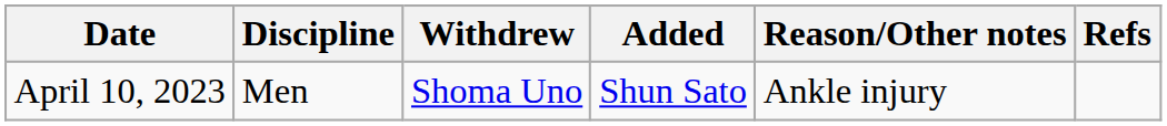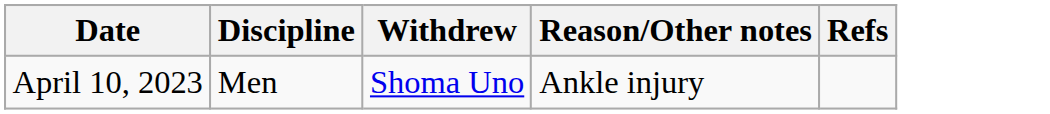- column: Added | Shun Sato
